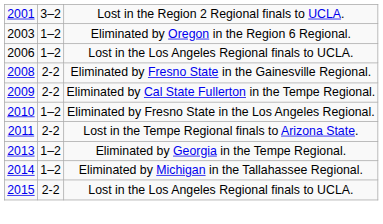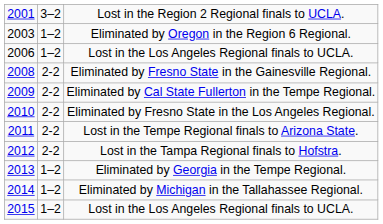Eliminated by Fresno State in the Los Angeles Regional. | column 2: 1–2 -> 2-2
+ row: 2012 | 2-2 | Lost in the Tampa Regional finals to Hofstra.
2015 / Lost in the Los Angeles Regional finals to UCLA. | column 2: 2-2 -> 1–2
